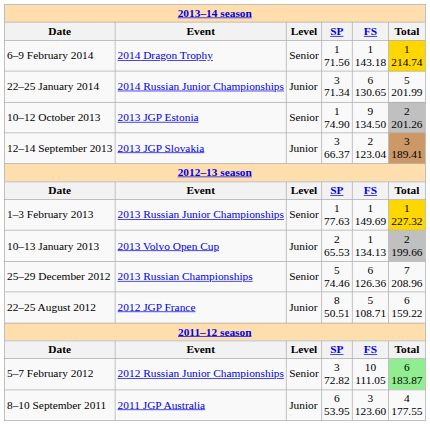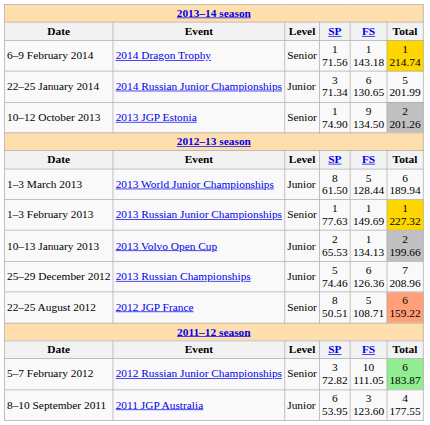- row: 12–14 September 2013 | 2013 JGP Slovakia | Junior | 3 66.37 | 2 123.04 | 3 189.41
+ row: 1–3 March 2013 | 2013 World Junior Championships | Junior | 8 61.50 | 5 128.44 | 6 189.94
25–29 December 2012 | column 3: Senior -> Junior
22–25 August 2012 | column 3: Junior -> Senior
22–25 August 2012 | column 6: no background -> lightsalmon background
